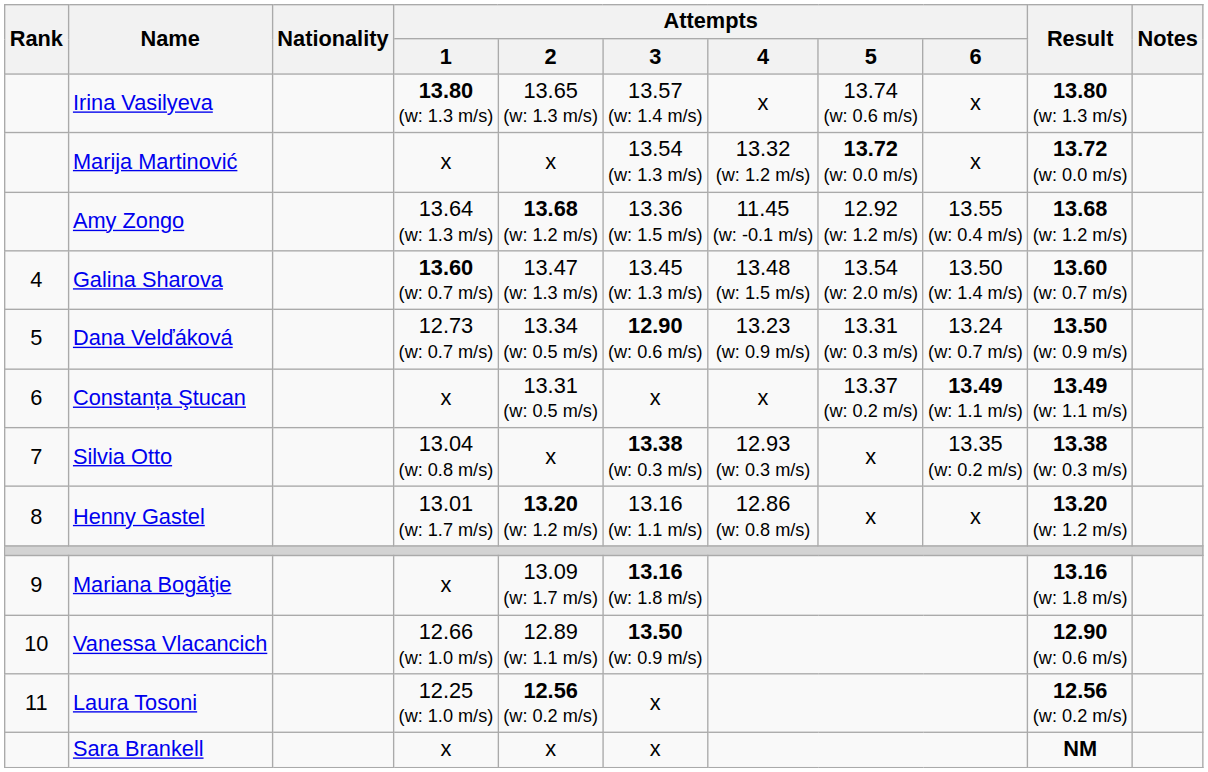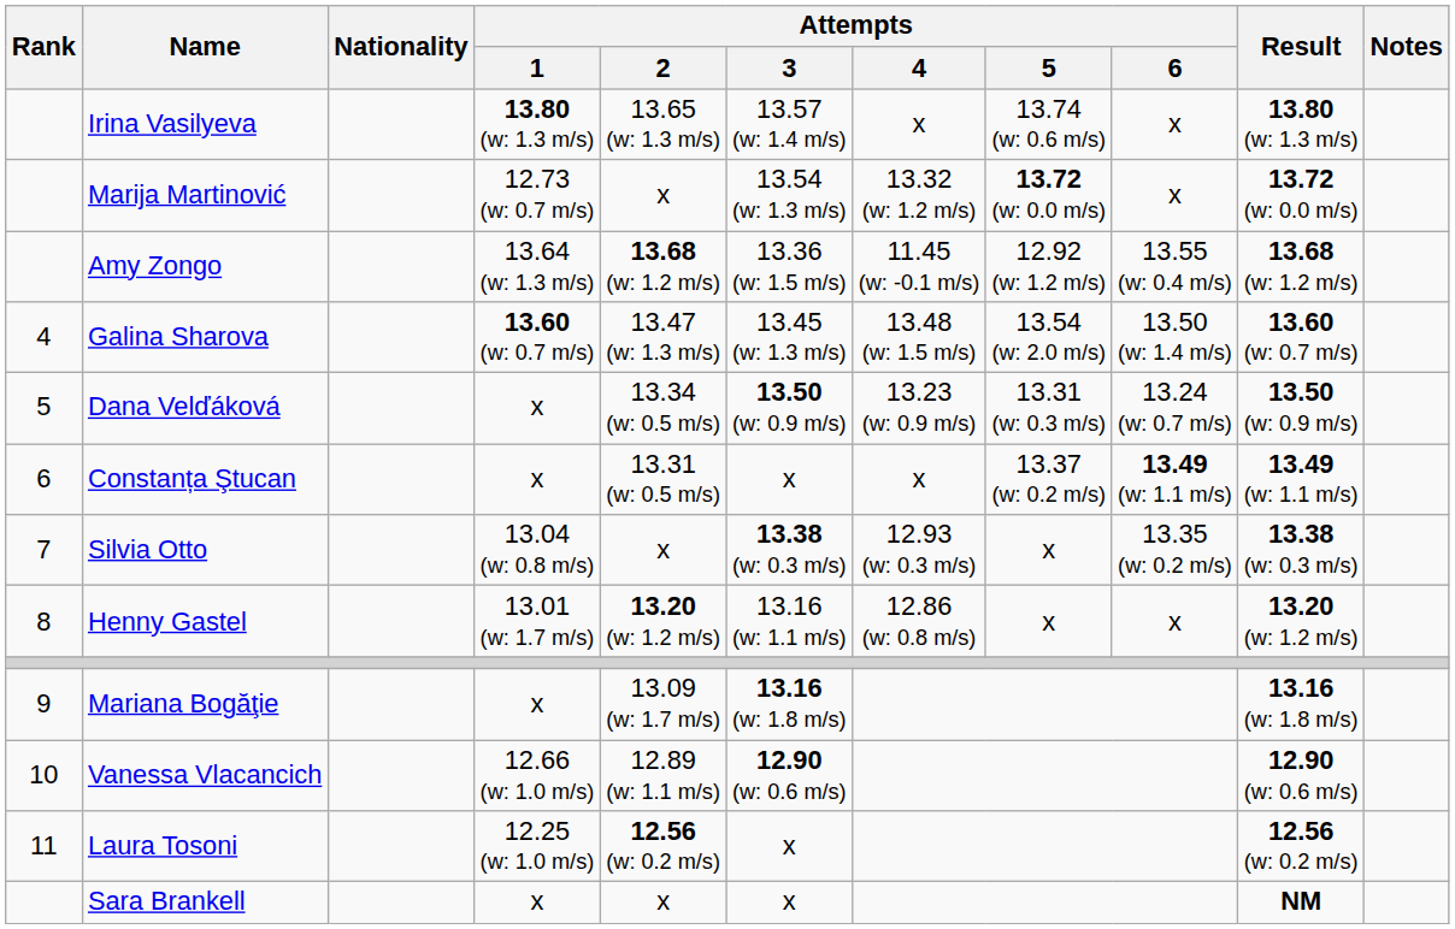Marija Martinović | Attempts / 1: x -> 12.73 (w: 0.7 m/s)
Dana Velďáková | Attempts / 1: 12.73 (w: 0.7 m/s) -> x
Dana Velďáková | Attempts / 3: 12.90 (w: 0.6 m/s) -> 13.50 (w: 0.9 m/s)
Vanessa Vlacancich | Attempts / 3: 13.50 (w: 0.9 m/s) -> 12.90 (w: 0.6 m/s)
